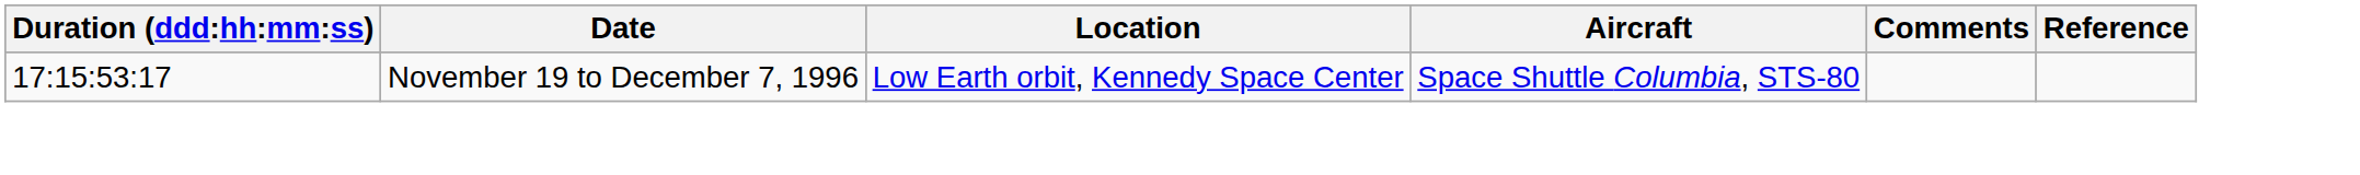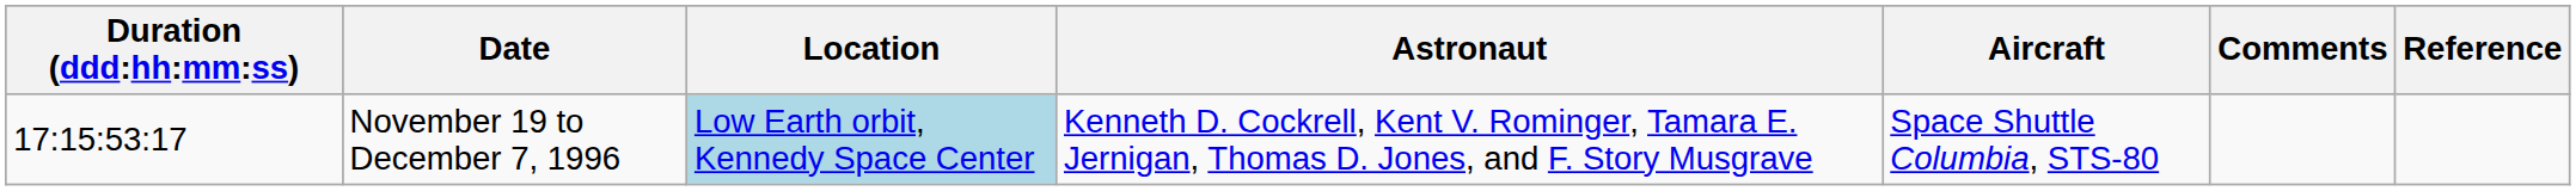+ column: Astronaut | Kenneth D. Cockrell, Kent V. Rominger, Tamara E. Jernigan, Thomas D. Jones, and F. Story Musgrave
November 19 to December 7, 1996 | Location: no background -> lightblue background
